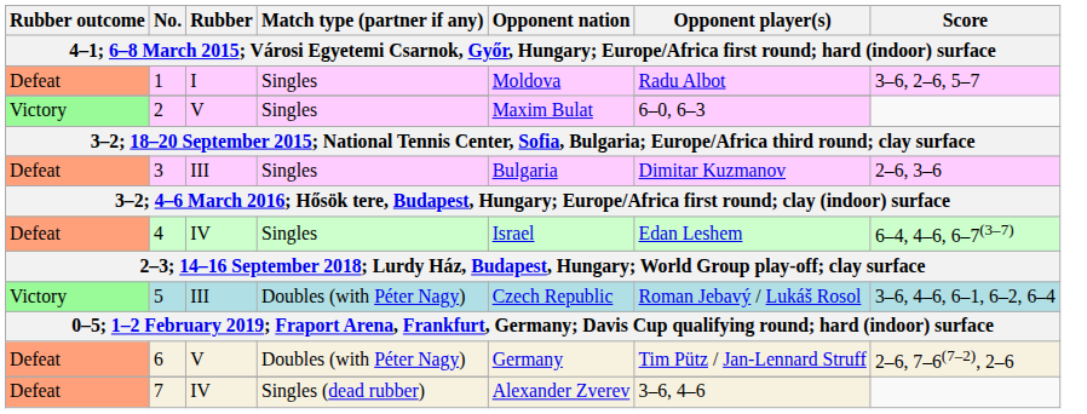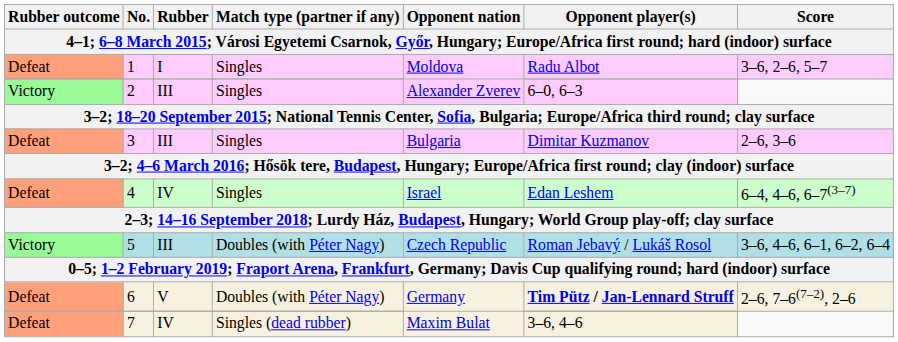2 | Rubber: V -> III
2 | Opponent nation: Maxim Bulat -> Alexander Zverev
6 | Opponent player(s): normal -> bold
7 | Opponent nation: Alexander Zverev -> Maxim Bulat
